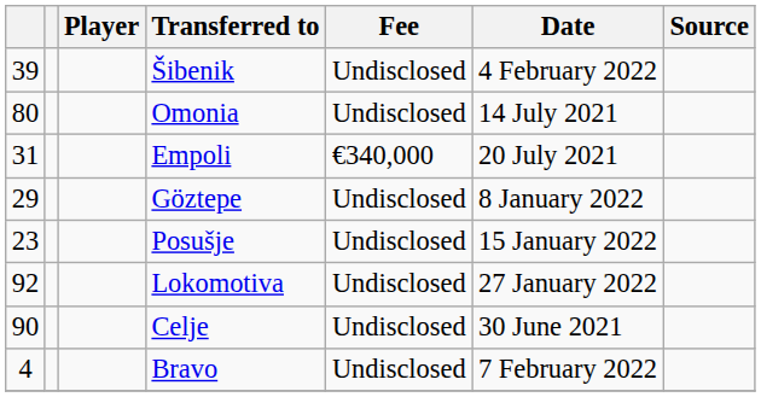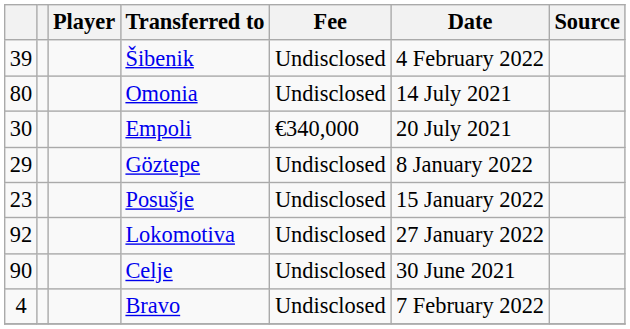Empoli | column 1: 31 -> 30
